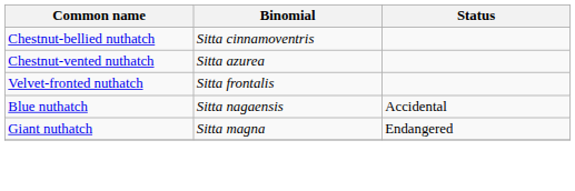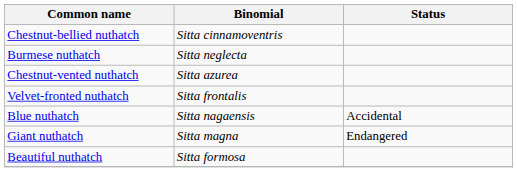+ row: Burmese nuthatch | Sitta neglecta
+ row: Beautiful nuthatch | Sitta formosa
